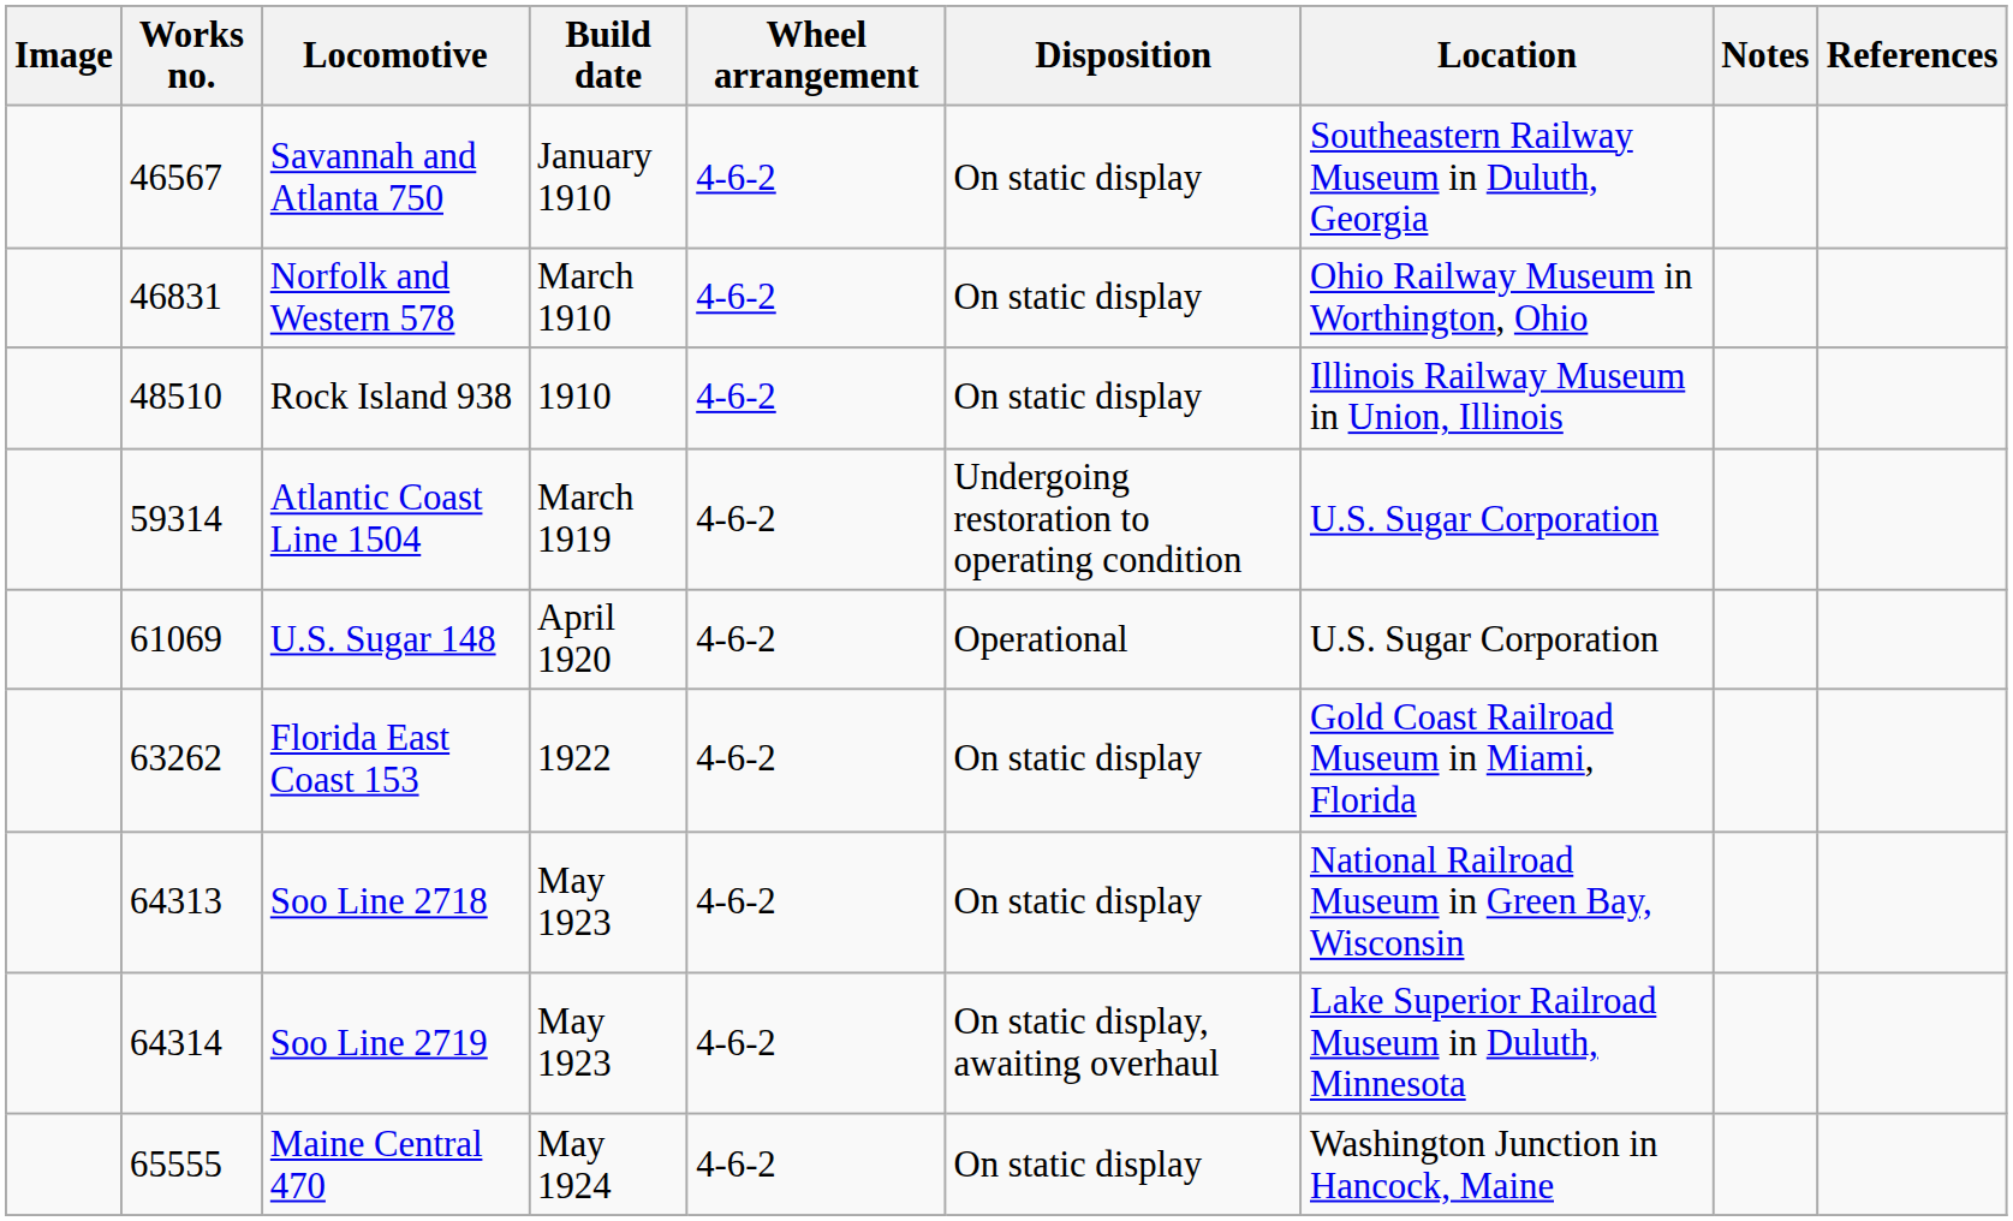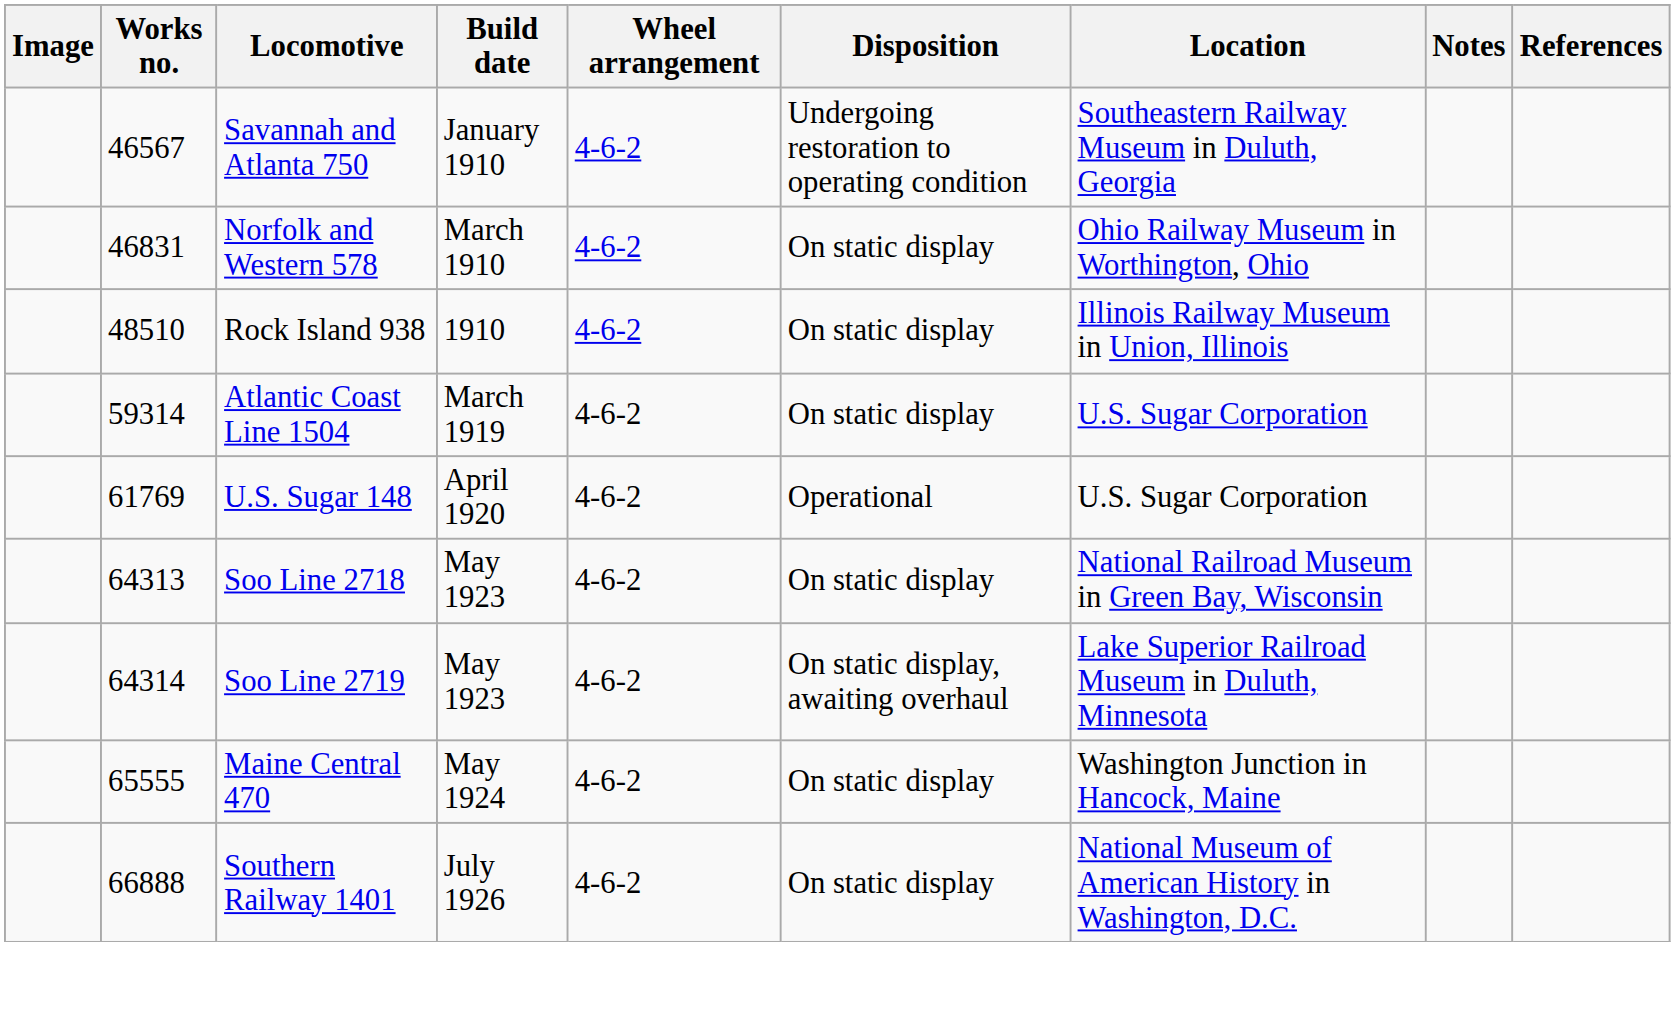Savannah and Atlanta 750 | Disposition: On static display -> Undergoing restoration to operating condition
Atlantic Coast Line 1504 | Disposition: Undergoing restoration to operating condition -> On static display
U.S. Sugar 148 | Works no.: 61069 -> 61769
- row: 63262 | Florida East Coast 153 | 1922 | 4-6-2 | On static display | Gold Coast Railroad Museum in Miami, Florida
+ row: 66888 | Southern Railway 1401 | July 1926 | 4-6-2 | On static display | National Museum of American History in Washington, D.C.
